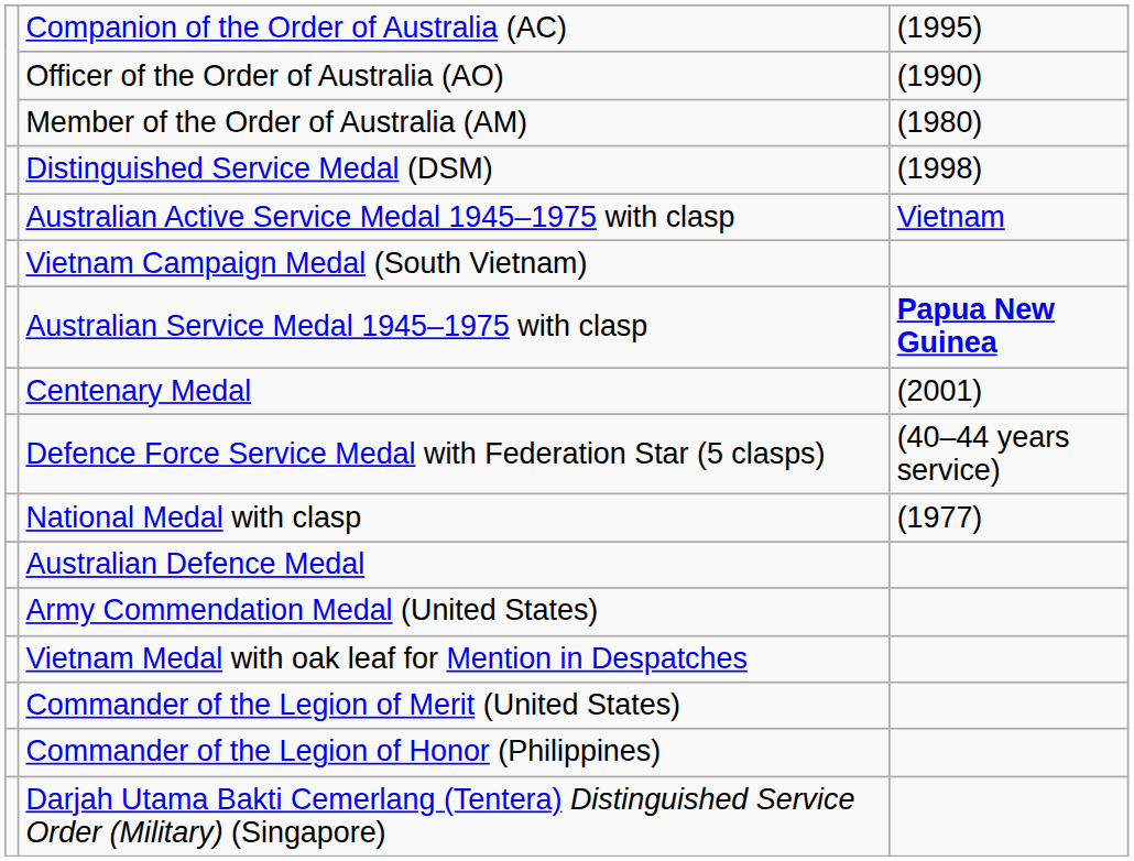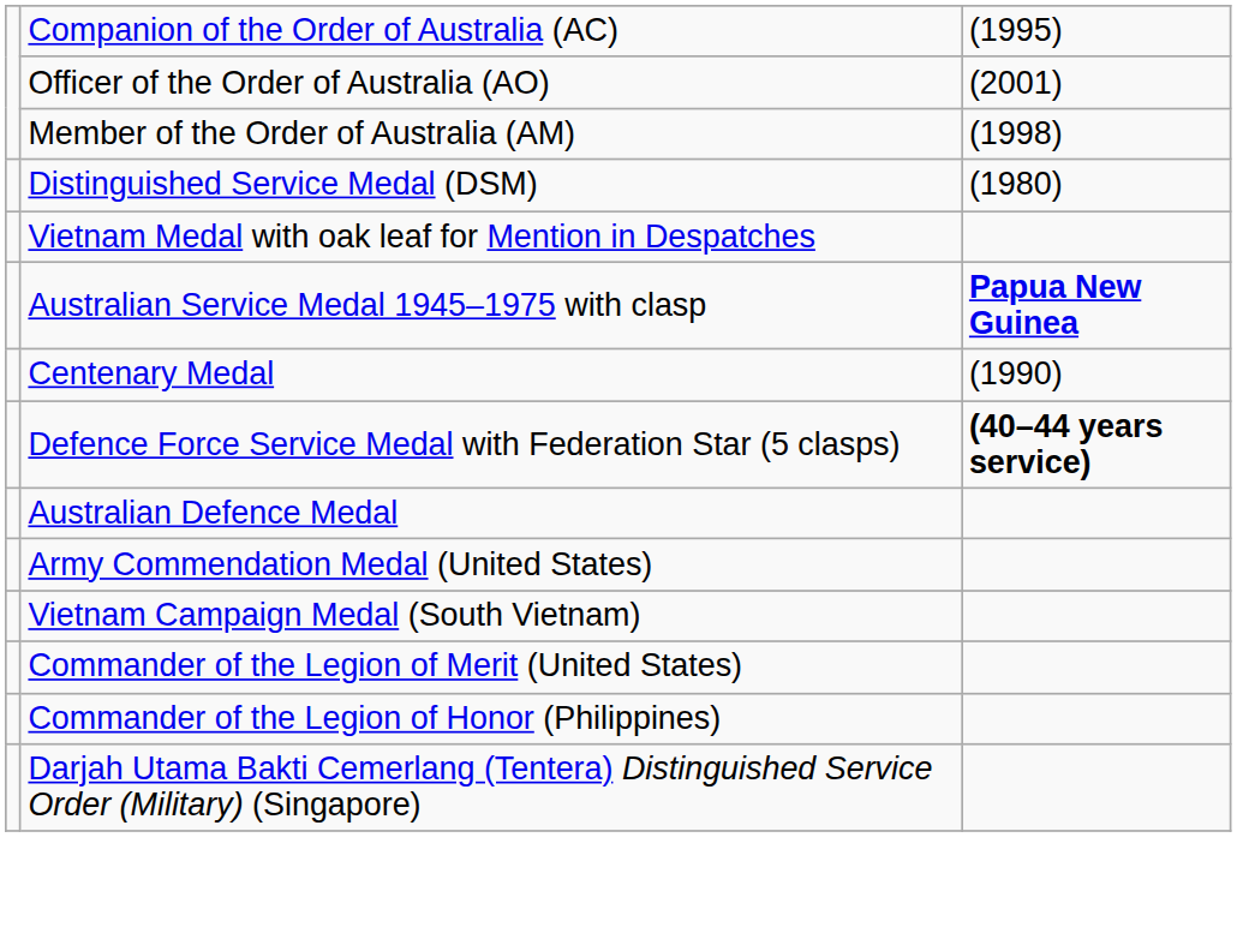Officer of the Order of Australia (AO) | column 3: (1990) -> (2001)
Member of the Order of Australia (AM) | column 3: (1980) -> (1998)
Distinguished Service Medal (DSM) | column 3: (1998) -> (1980)
- row: Australian Active Service Medal 1945–1975 with clasp | Vietnam
rows swapped: Vietnam Medal with oak leaf for Mention in Despatches <-> Vietnam Campaign Medal (South Vietnam)
Centenary Medal | column 3: (2001) -> (1990)
Defence Force Service Medal with Federation Star (5 clasps) | column 3: normal -> bold
- row: National Medal with clasp | (1977)
